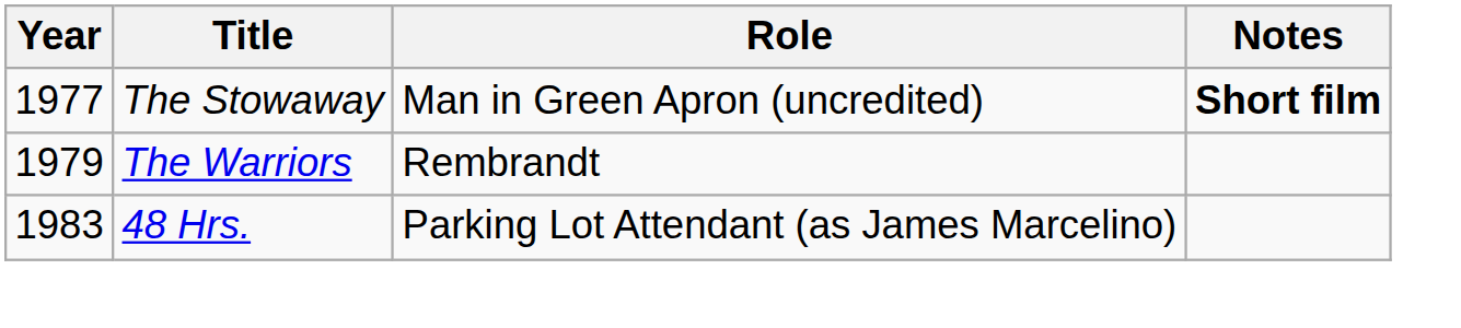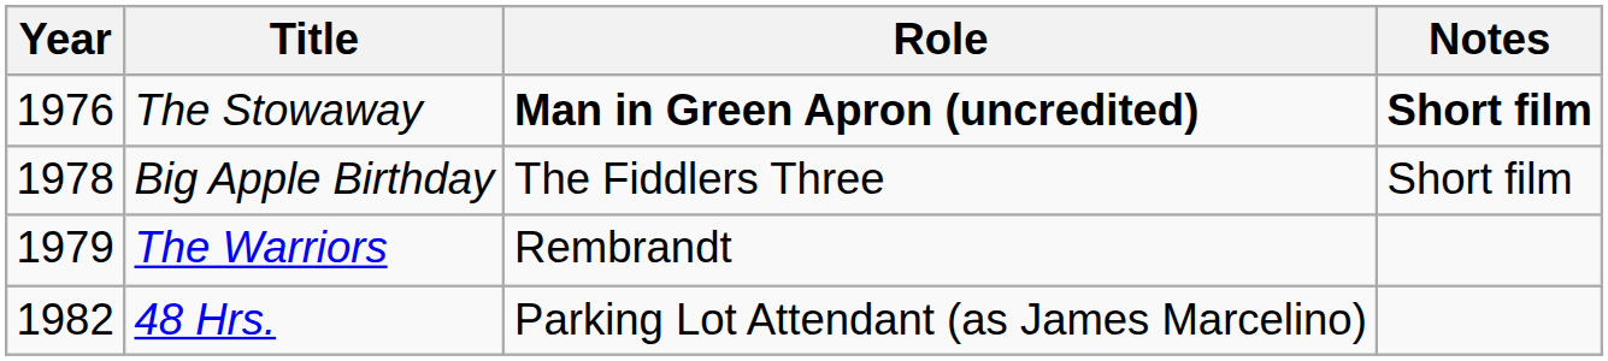The Stowaway | Year: 1977 -> 1976
The Stowaway | Role: normal -> bold
+ row: 1978 | Big Apple Birthday | The Fiddlers Three | Short film
48 Hrs. | Year: 1983 -> 1982
